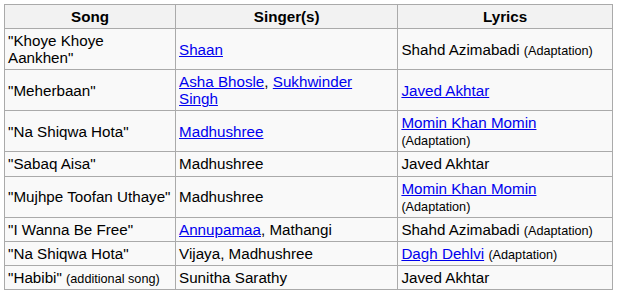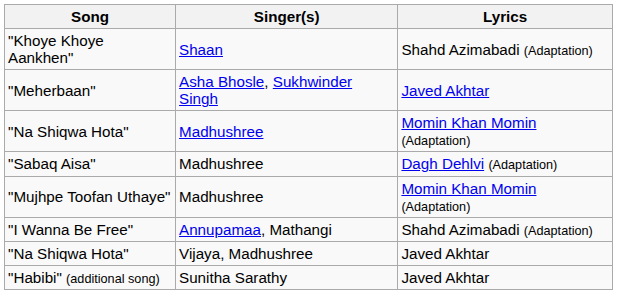"Sabaq Aisa" | Lyrics: Javed Akhtar -> Dagh Dehlvi (Adaptation)
"Na Shiqwa Hota" / Vijaya, Madhushree | Lyrics: Dagh Dehlvi (Adaptation) -> Javed Akhtar
